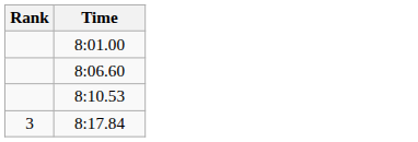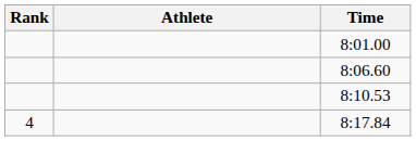+ column: Athlete
8:17.84 | Rank: 3 -> 4
